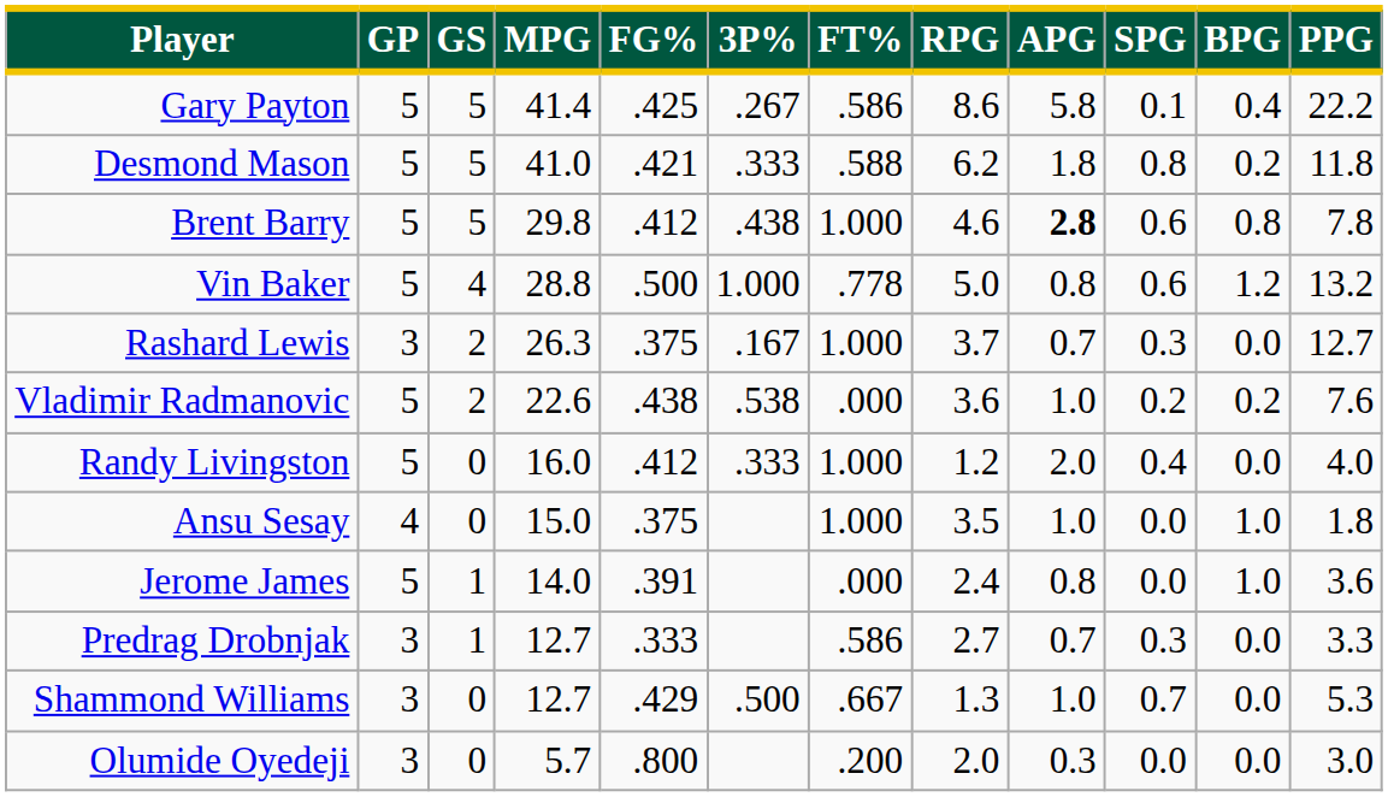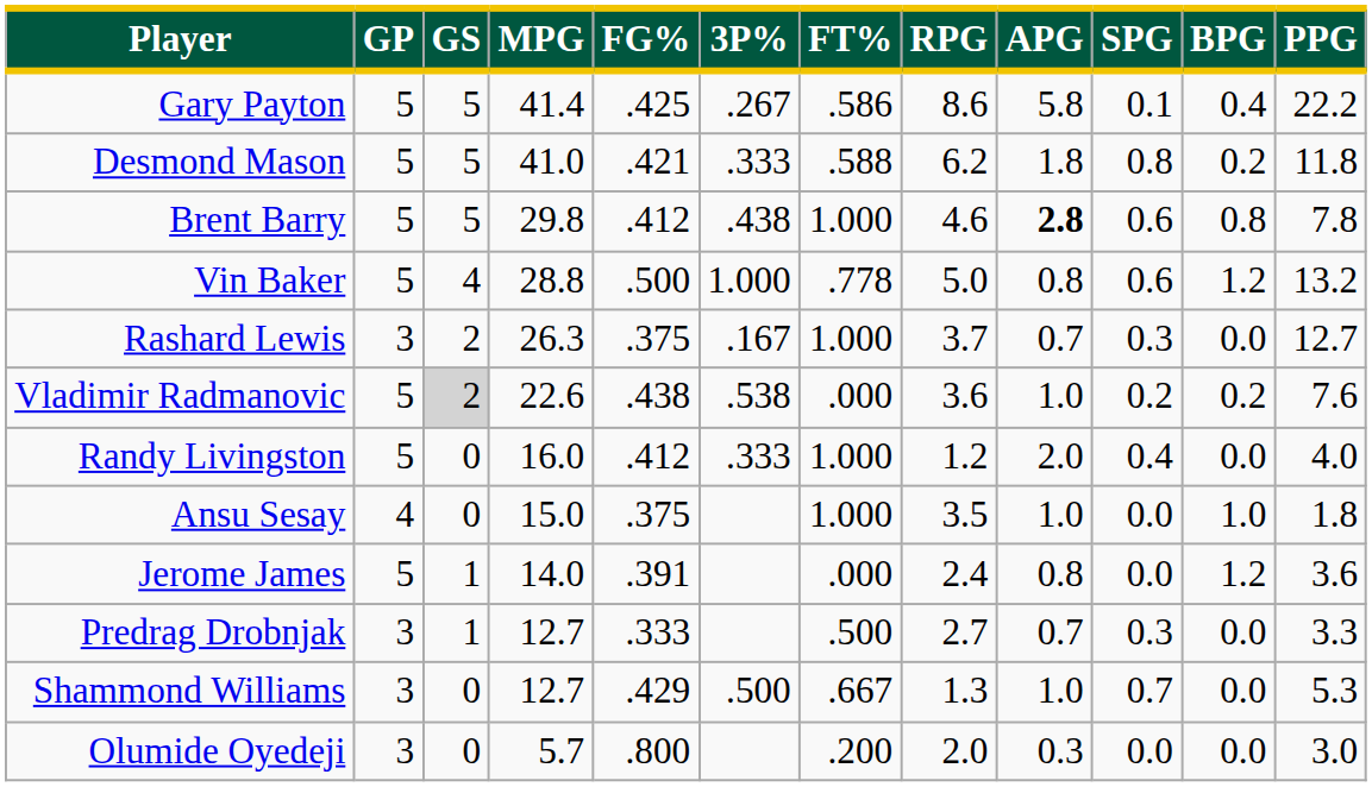Vladimir Radmanovic | GS: no background -> lightgrey background
Jerome James | BPG: 1.0 -> 1.2
Predrag Drobnjak | FT%: .586 -> .500
